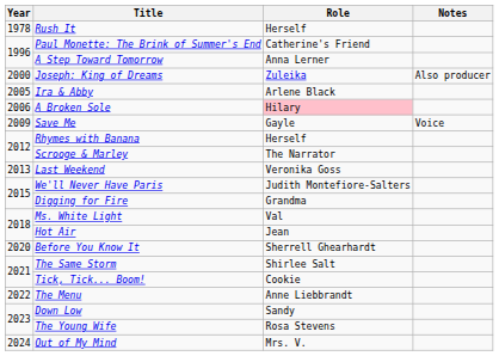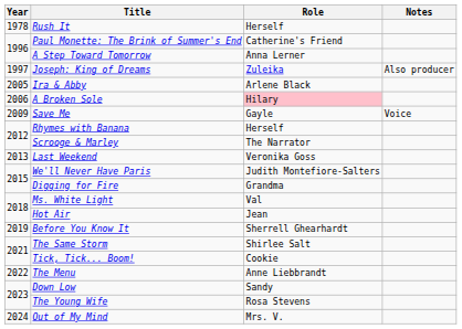Joseph: King of Dreams | Year: 2000 -> 1997
Before You Know It | Year: 2020 -> 2019
